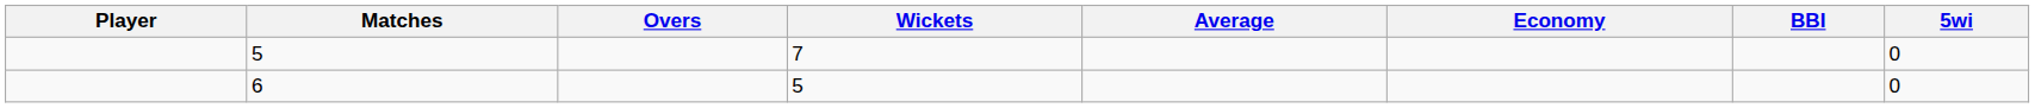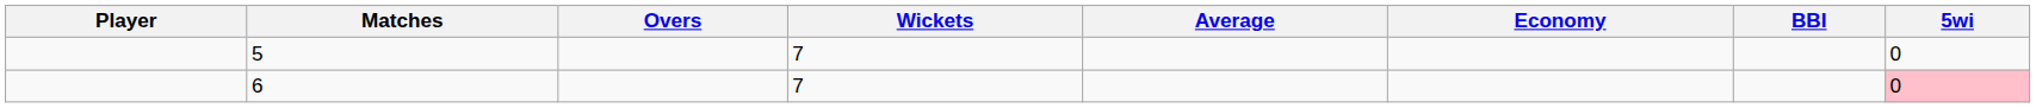6 | Wickets: 5 -> 7
6 | 5wi: no background -> pink background
